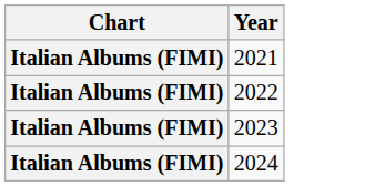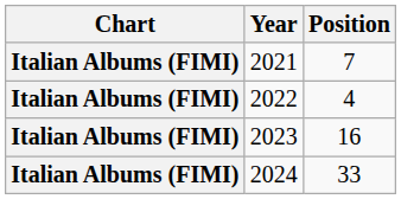+ column: Position | 7 | 4 | 16 | 33
